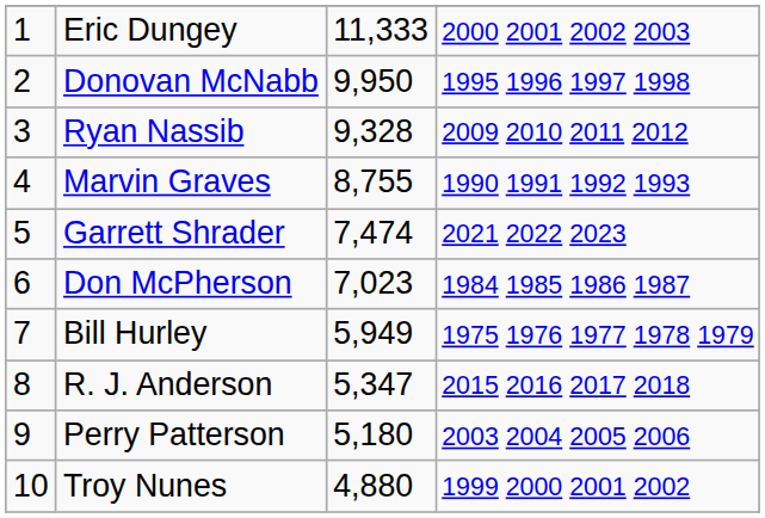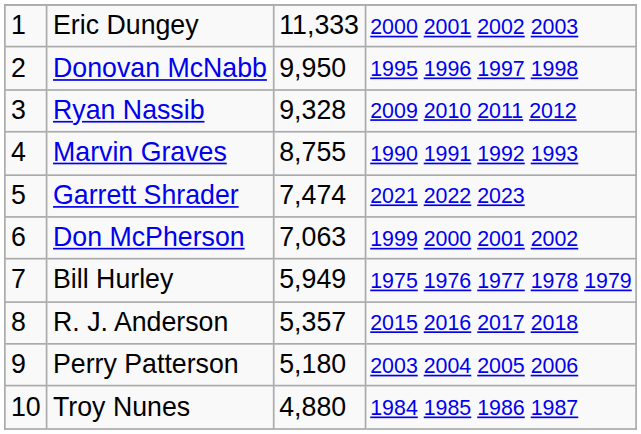Don McPherson | column 3: 7,023 -> 7,063
Don McPherson | column 4: 1984 1985 1986 1987 -> 1999 2000 2001 2002
R. J. Anderson | column 3: 5,347 -> 5,357
Troy Nunes | column 4: 1999 2000 2001 2002 -> 1984 1985 1986 1987
